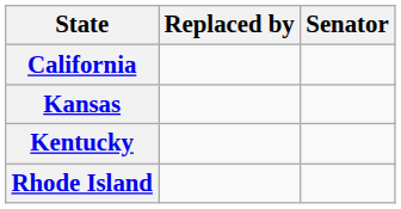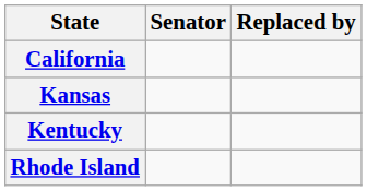columns swapped: Senator <-> Replaced by
